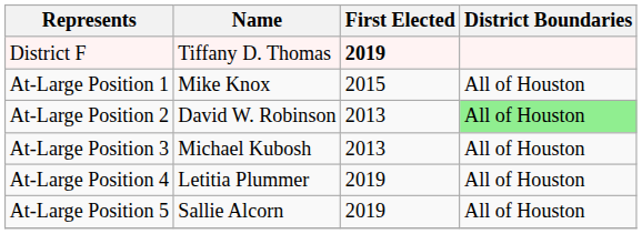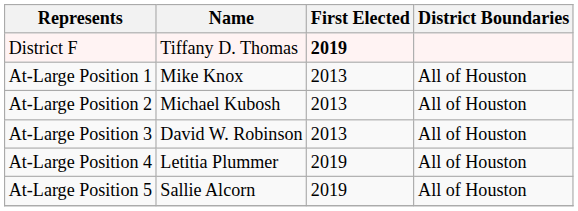At-Large Position 1 | First Elected: 2015 -> 2013
At-Large Position 2 | Name: David W. Robinson -> Michael Kubosh
At-Large Position 2 | District Boundaries: lightgreen background -> no background
At-Large Position 3 | Name: Michael Kubosh -> David W. Robinson
